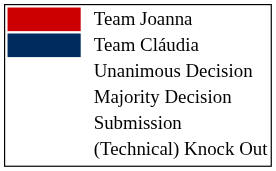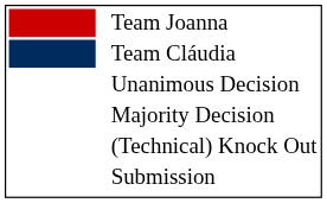rows swapped: Submission <-> (Technical) Knock Out
